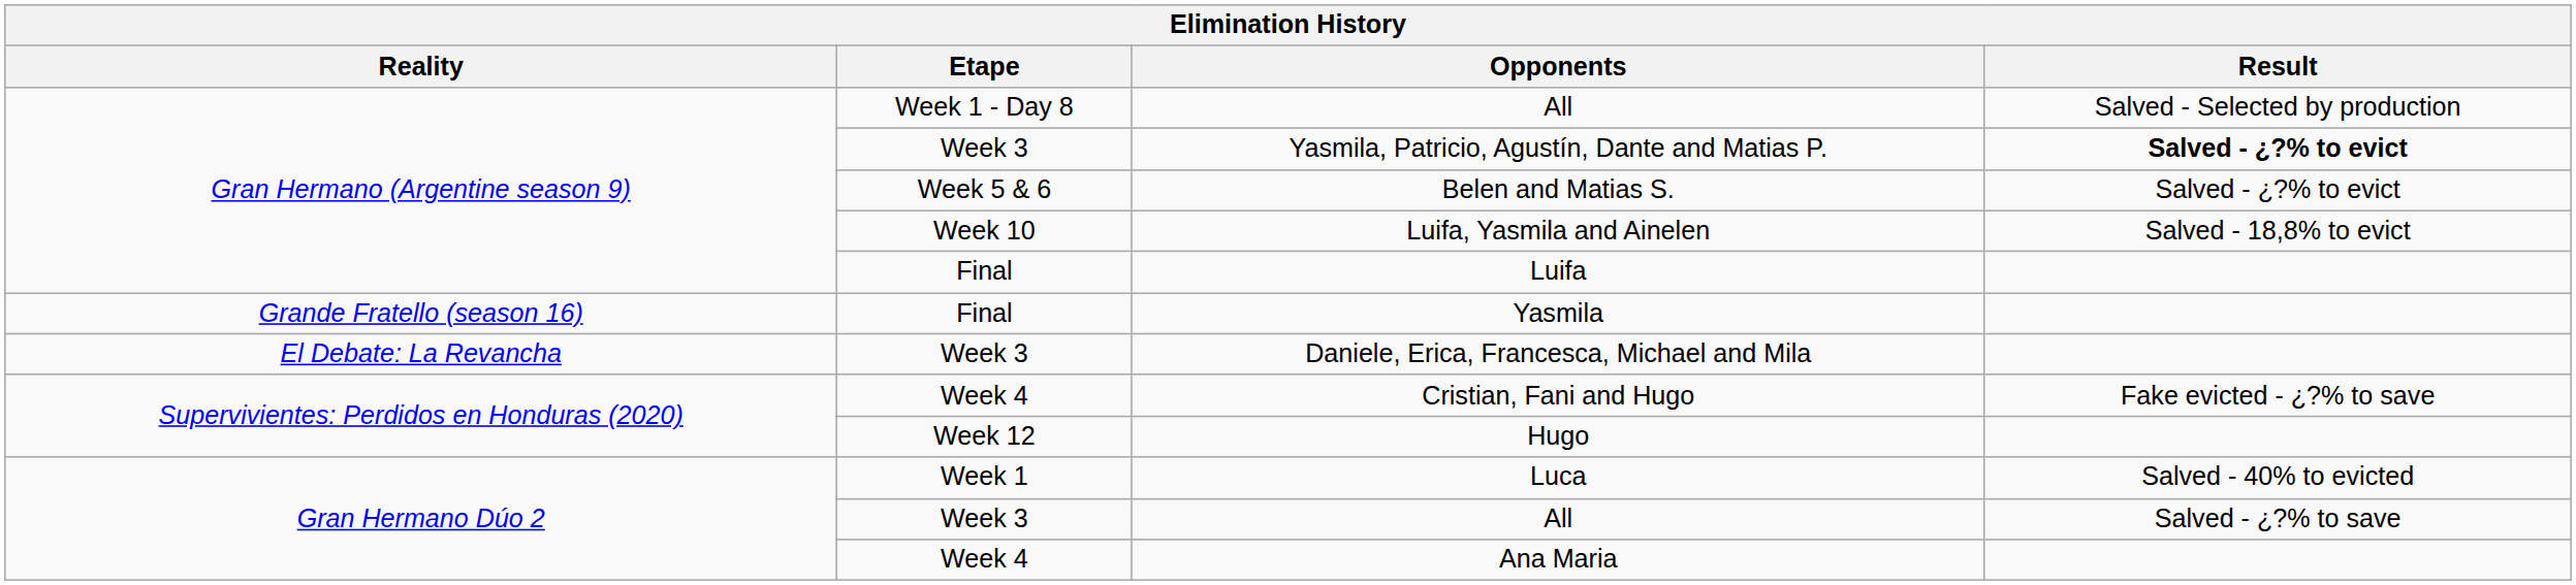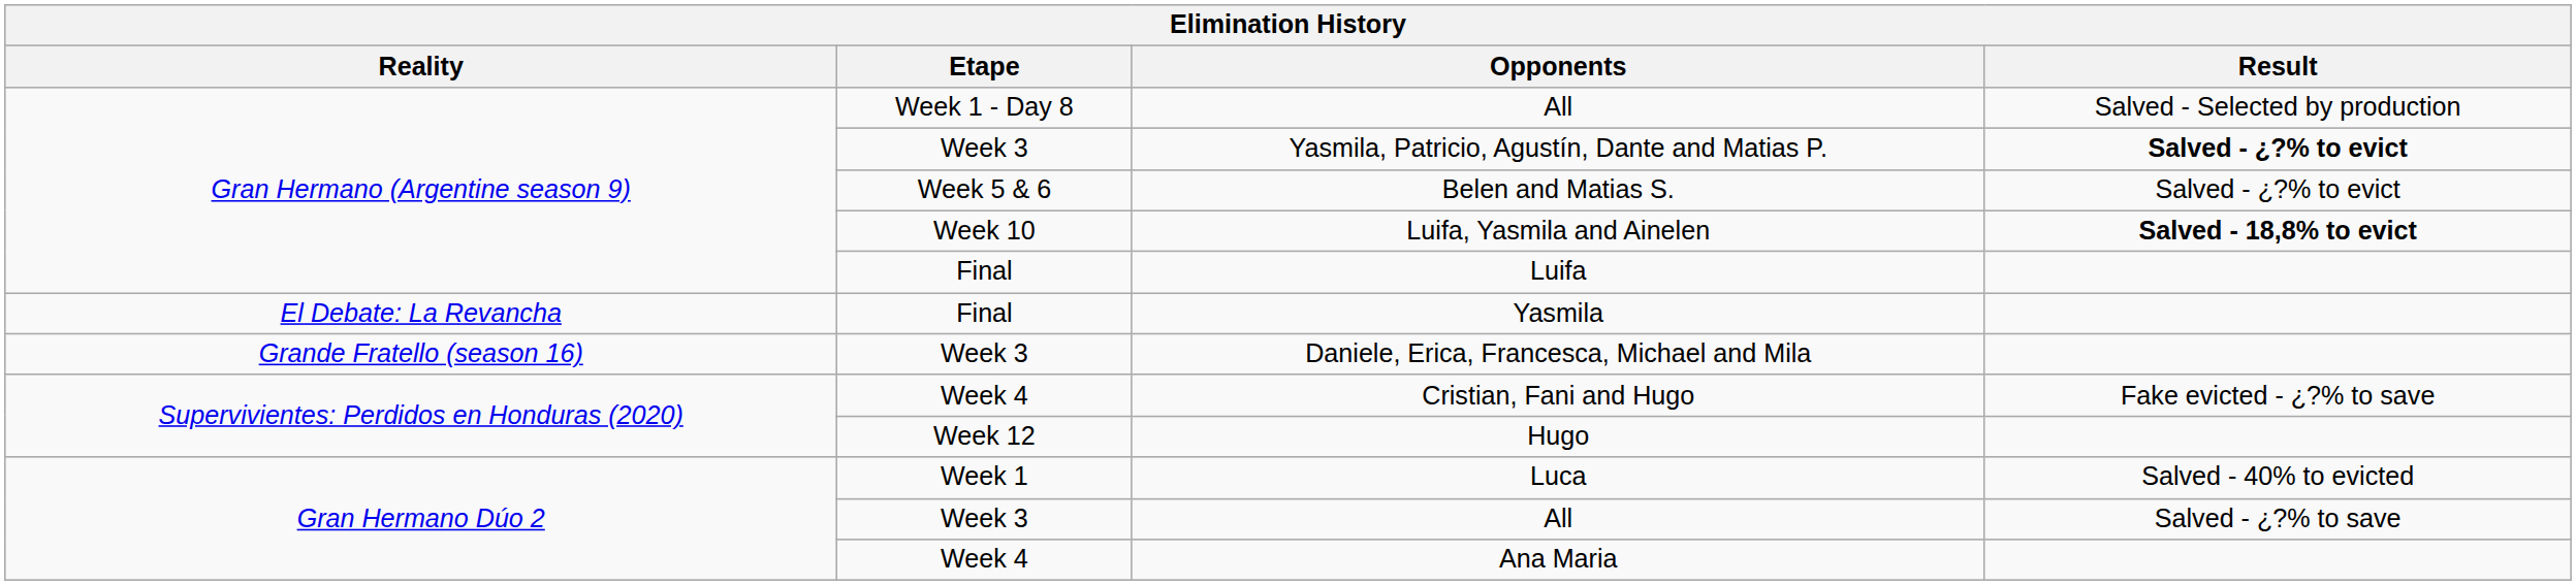Luifa, Yasmila and Ainelen | Result: normal -> bold
Yasmila | Reality: Grande Fratello (season 16) -> El Debate: La Revancha
Daniele, Erica, Francesca, Michael and Mila | Reality: El Debate: La Revancha -> Grande Fratello (season 16)
